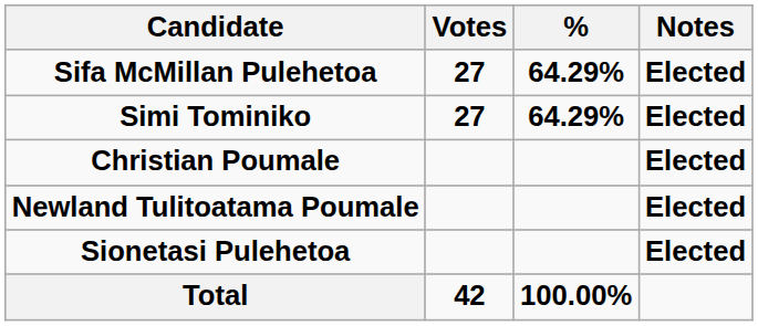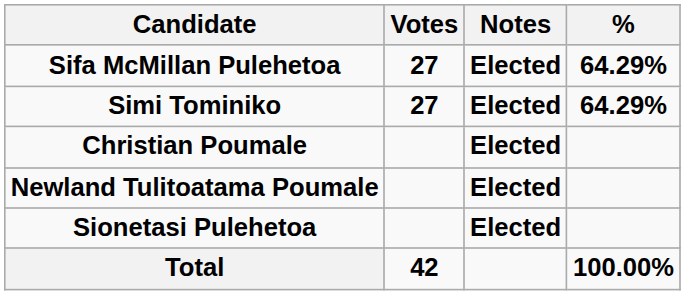columns swapped: % <-> Notes
